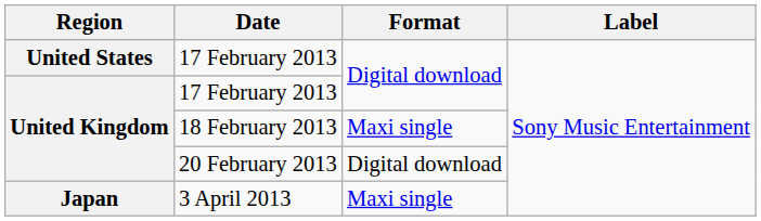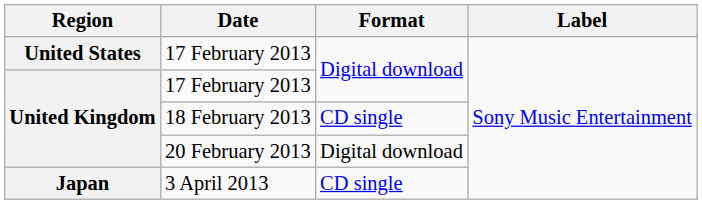18 February 2013 | Format: Maxi single -> CD single
3 April 2013 | Format: Maxi single -> CD single
